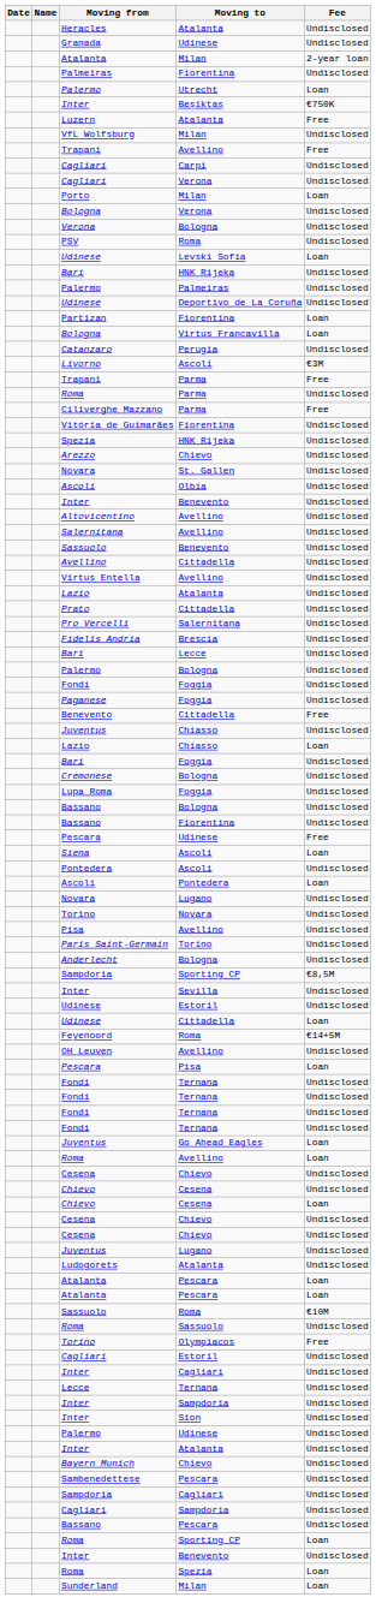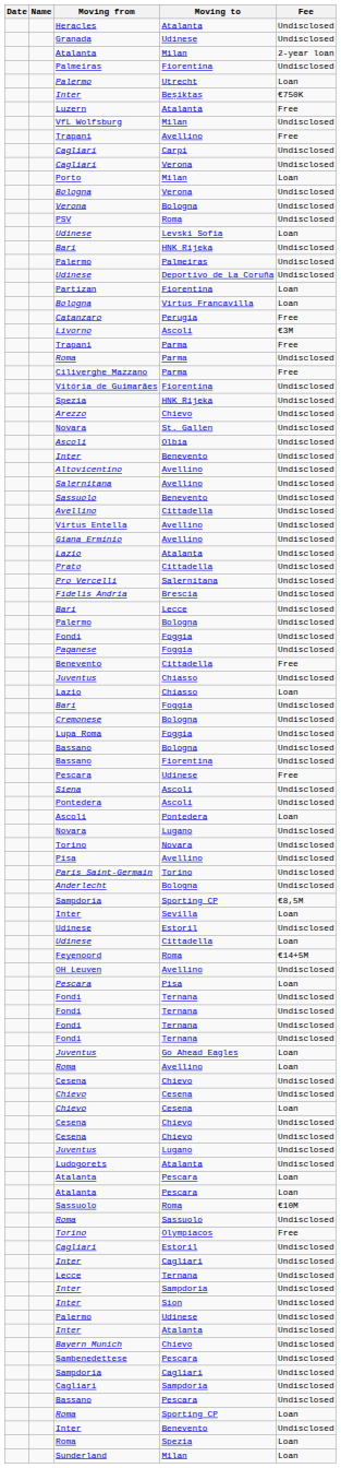Catanzaro | Fee: Undisclosed -> Free
+ row: Giana Erminio | Avellino | Undisclosed
Siena | Fee: Loan -> Undisclosed
Inter / Sevilla | Fee: Undisclosed -> Loan
